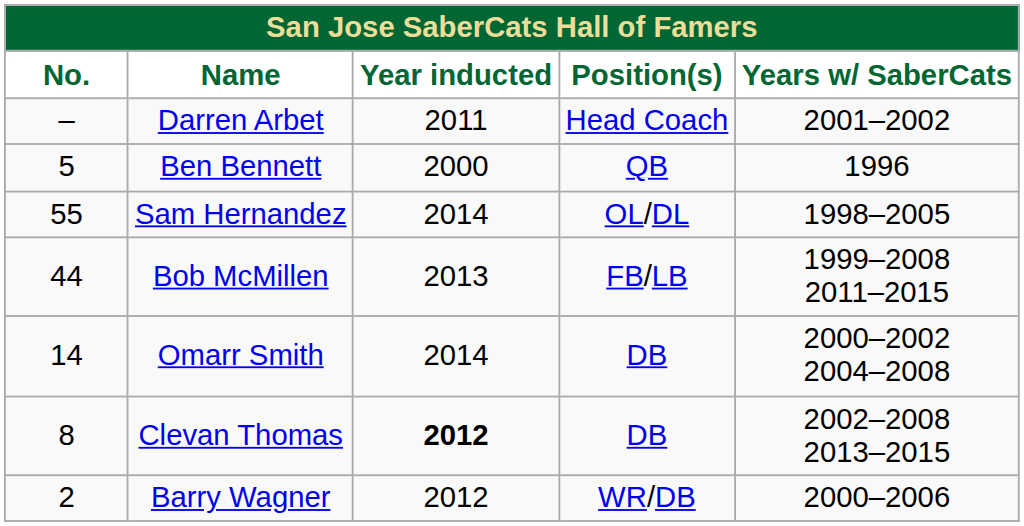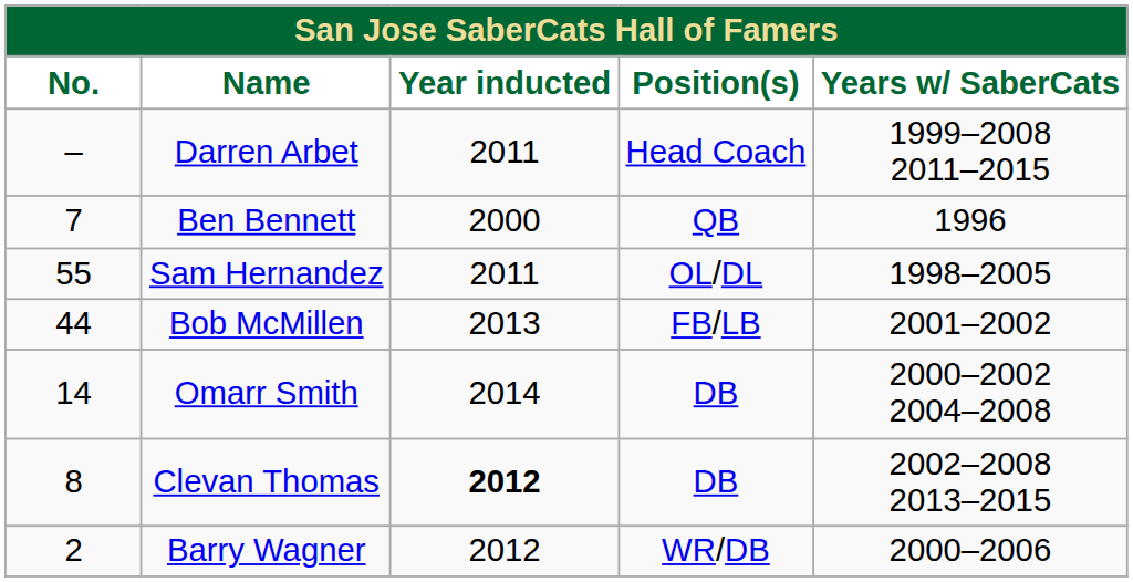Darren Arbet | Years w/ SaberCats: 2001–2002 -> 1999–2008 2011–2015
Ben Bennett | No.: 5 -> 7
Sam Hernandez | Year inducted: 2014 -> 2011
Bob McMillen | Years w/ SaberCats: 1999–2008 2011–2015 -> 2001–2002
